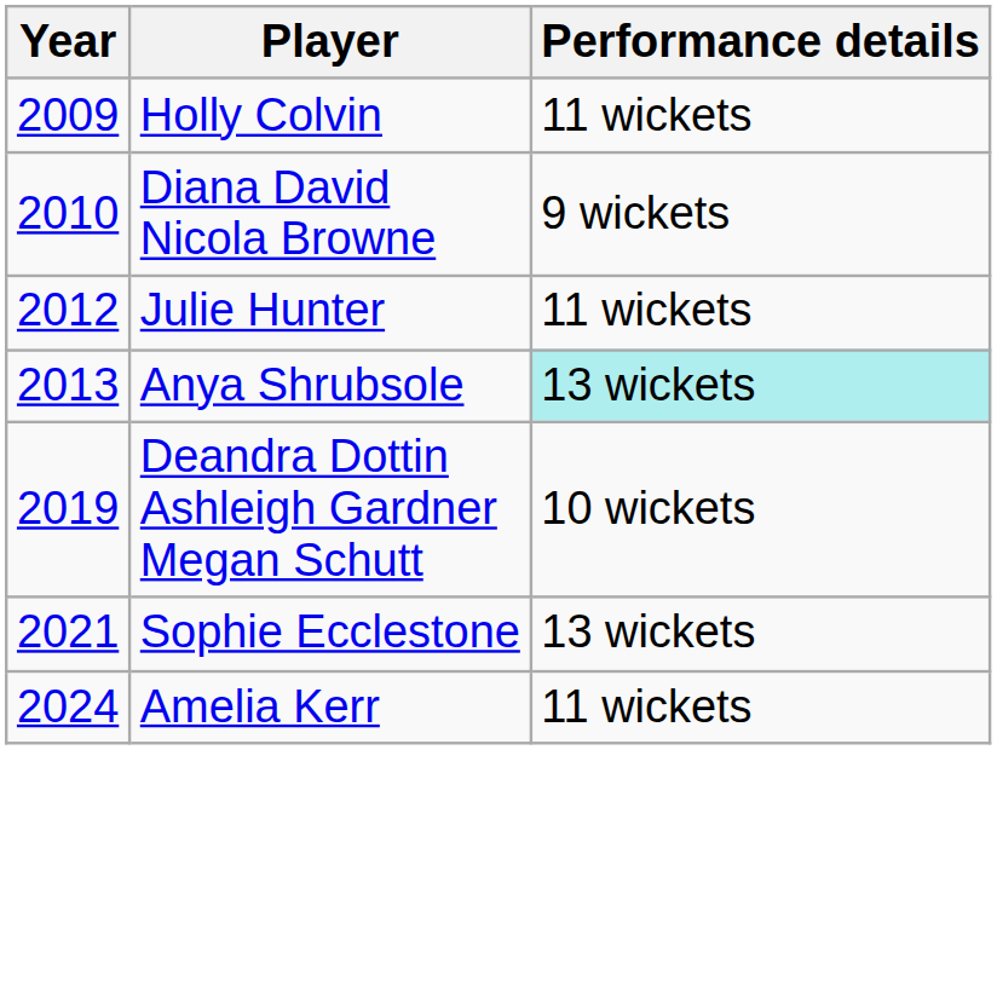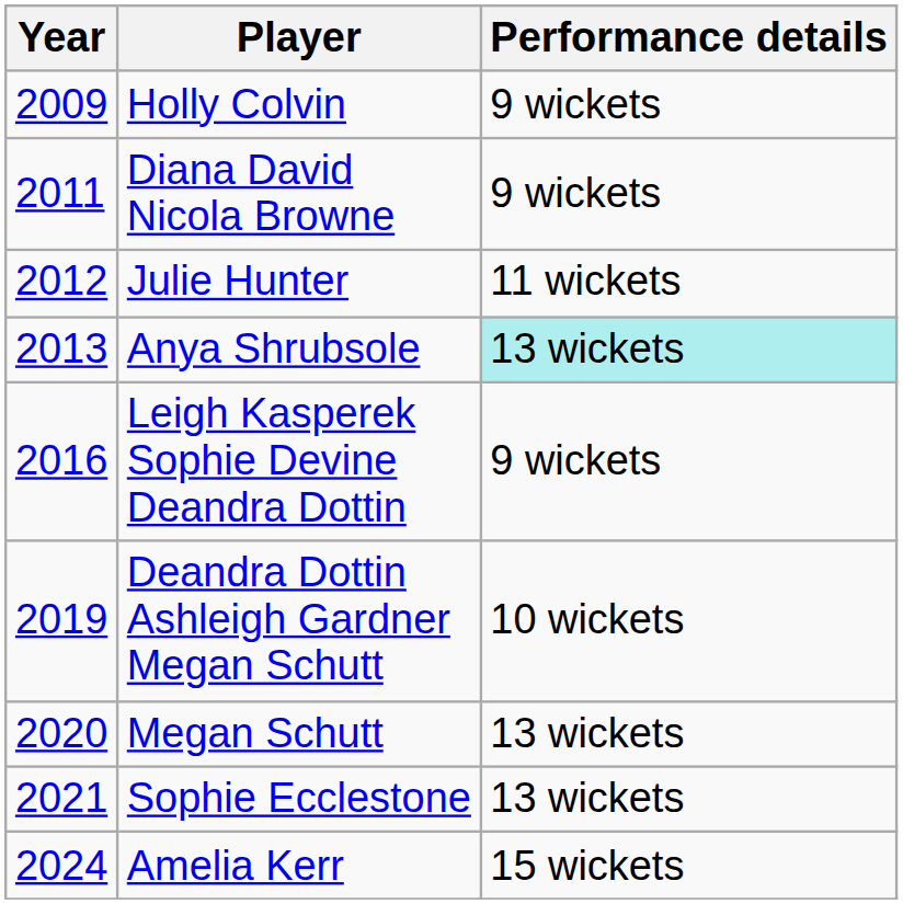Holly Colvin | Performance details: 11 wickets -> 9 wickets
Diana David Nicola Browne | Year: 2010 -> 2011
+ row: 2016 | Leigh Kasperek Sophie Devine Deandra Dottin | 9 wickets
+ row: 2020 | Megan Schutt | 13 wickets
Amelia Kerr | Performance details: 11 wickets -> 15 wickets
